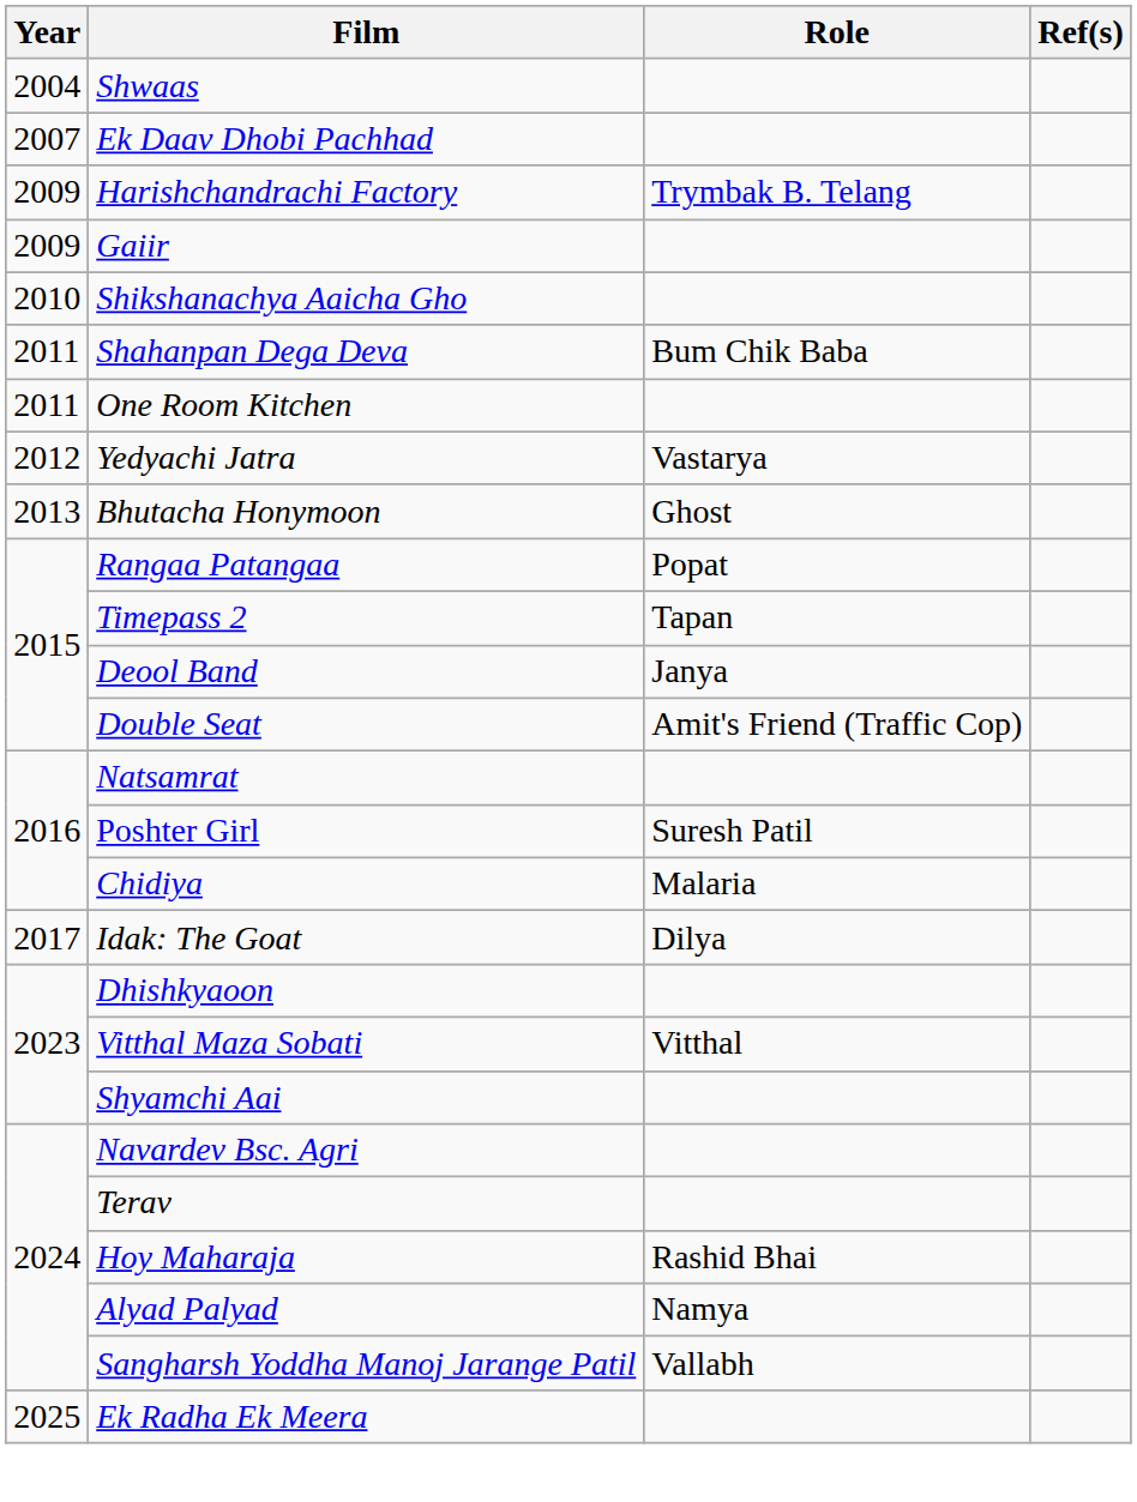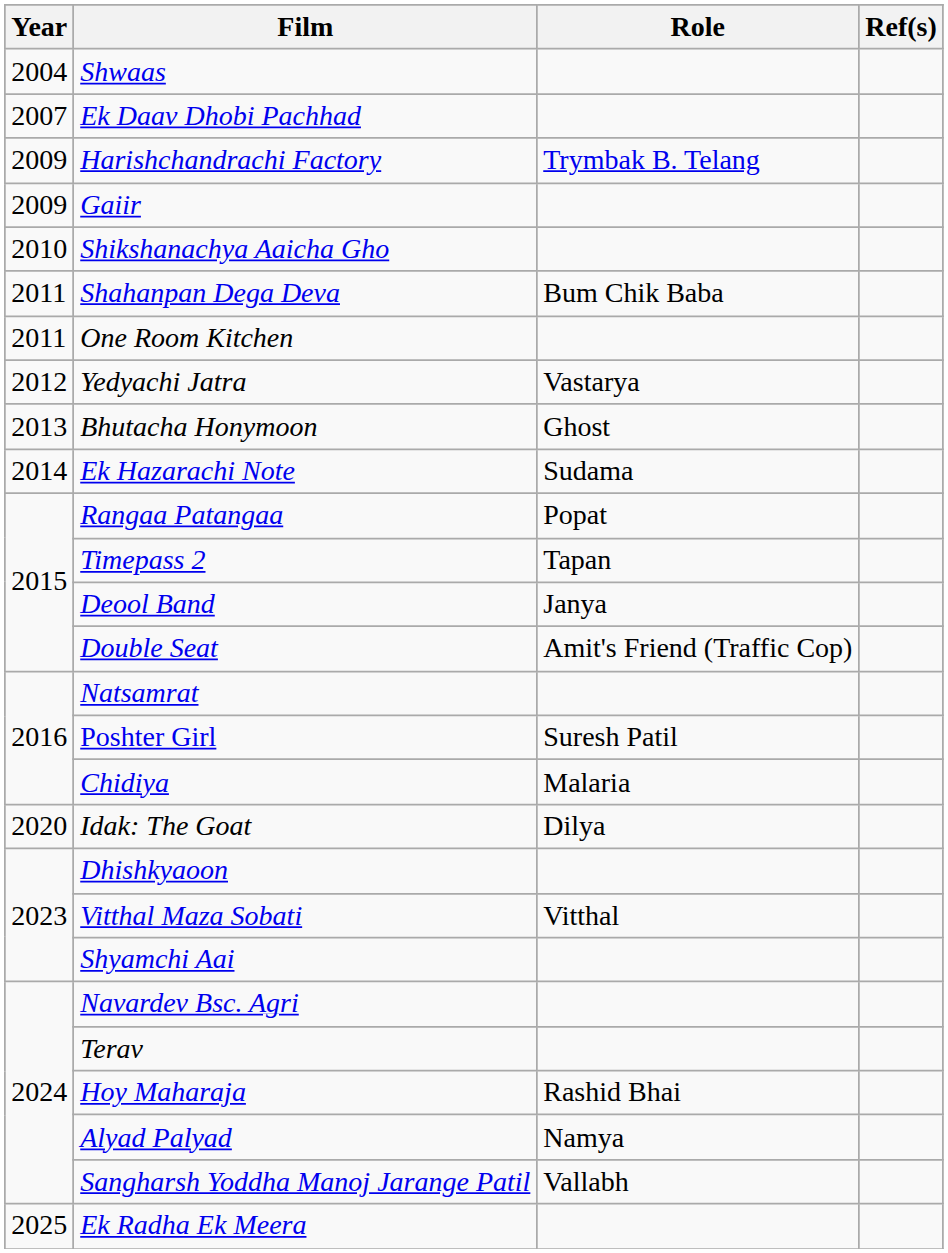+ row: 2014 | Ek Hazarachi Note | Sudama
Idak: The Goat | Year: 2017 -> 2020
